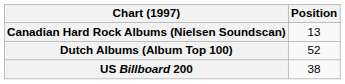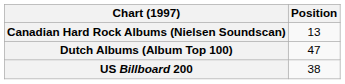Dutch Albums (Album Top 100) | Position: 52 -> 47
